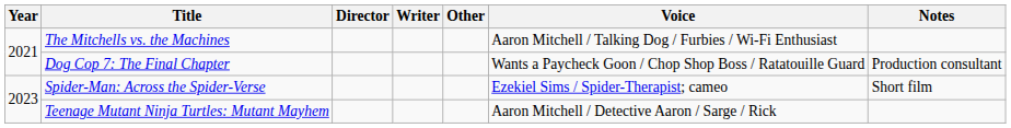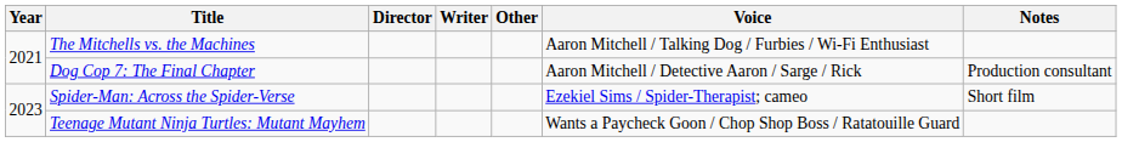Dog Cop 7: The Final Chapter | Voice: Wants a Paycheck Goon / Chop Shop Boss / Ratatouille Guard -> Aaron Mitchell / Detective Aaron / Sarge / Rick
Teenage Mutant Ninja Turtles: Mutant Mayhem | Voice: Aaron Mitchell / Detective Aaron / Sarge / Rick -> Wants a Paycheck Goon / Chop Shop Boss / Ratatouille Guard
